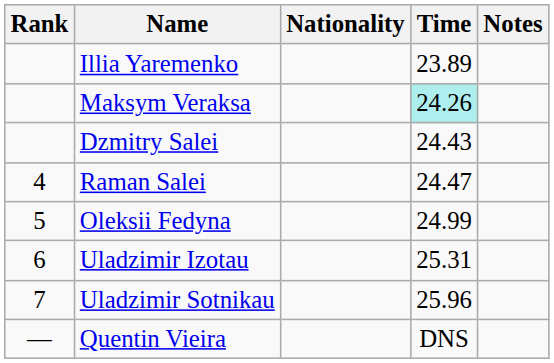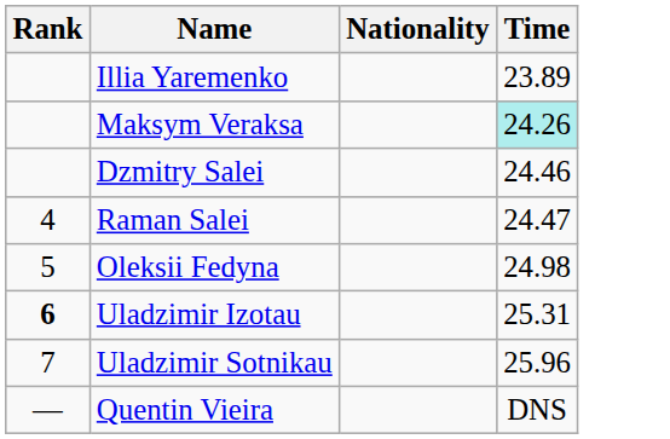- column: Notes
Dzmitry Salei | Time: 24.43 -> 24.46
Oleksii Fedyna | Time: 24.99 -> 24.98
Uladzimir Izotau | Rank: normal -> bold
